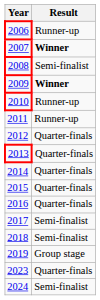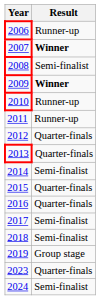2014 | Result: Quarter-finals -> Semi-finalist
